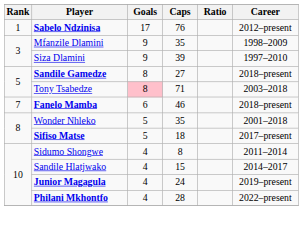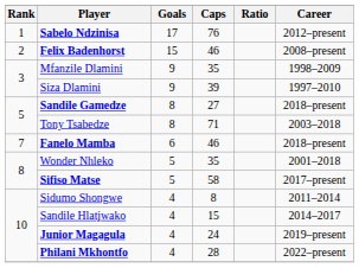+ row: 2 | Felix Badenhorst | 15 | 46 | 2008–present
Tony Tsabedze | Goals: pink background -> no background
Sifiso Matse | Caps: 18 -> 58
